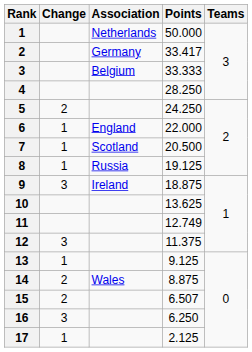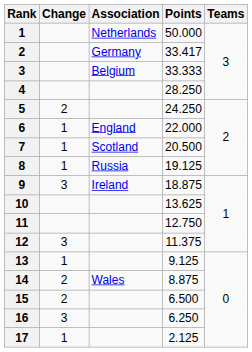11 | Points: 12.749 -> 12.750
15 | Points: 6.507 -> 6.500
